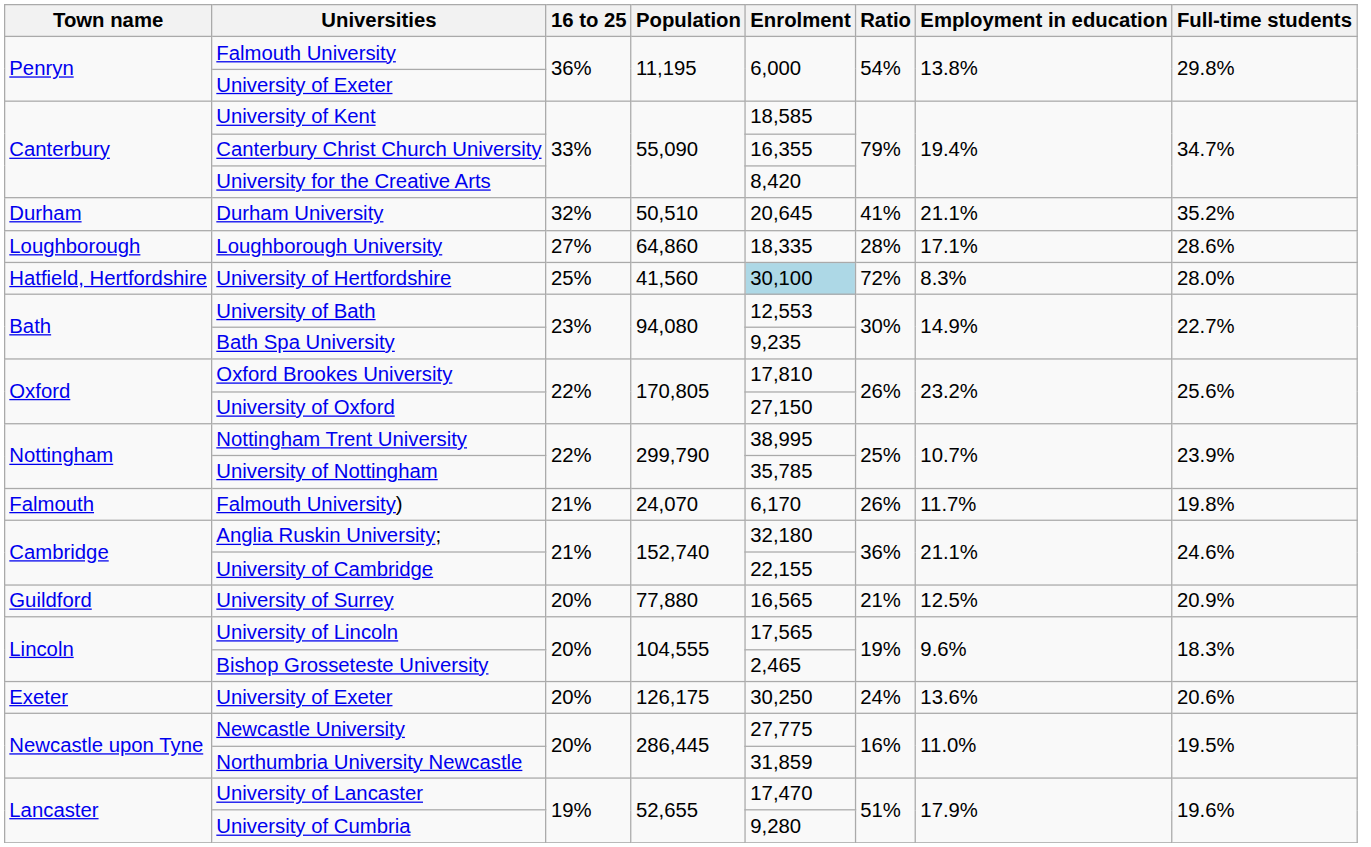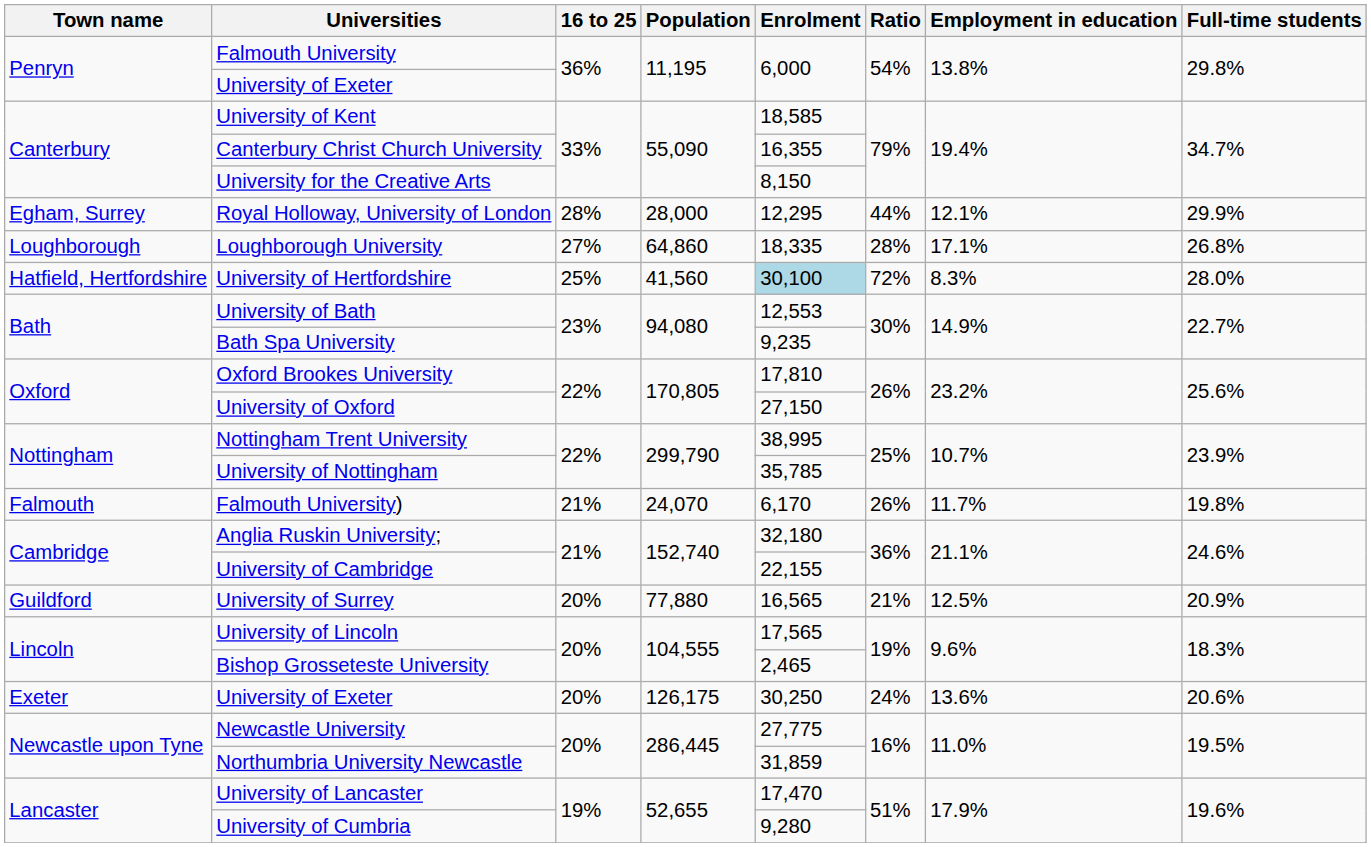University for the Creative Arts | Enrolment: 8,420 -> 8,150
- row: Durham | Durham University | 32% | 50,510 | 20,645 | 41% | 21.1% | 35.2%
+ row: Egham, Surrey | Royal Holloway, University of London | 28% | 28,000 | 12,295 | 44% | 12.1% | 29.9%
Loughborough University | Full-time students: 28.6% -> 26.8%
